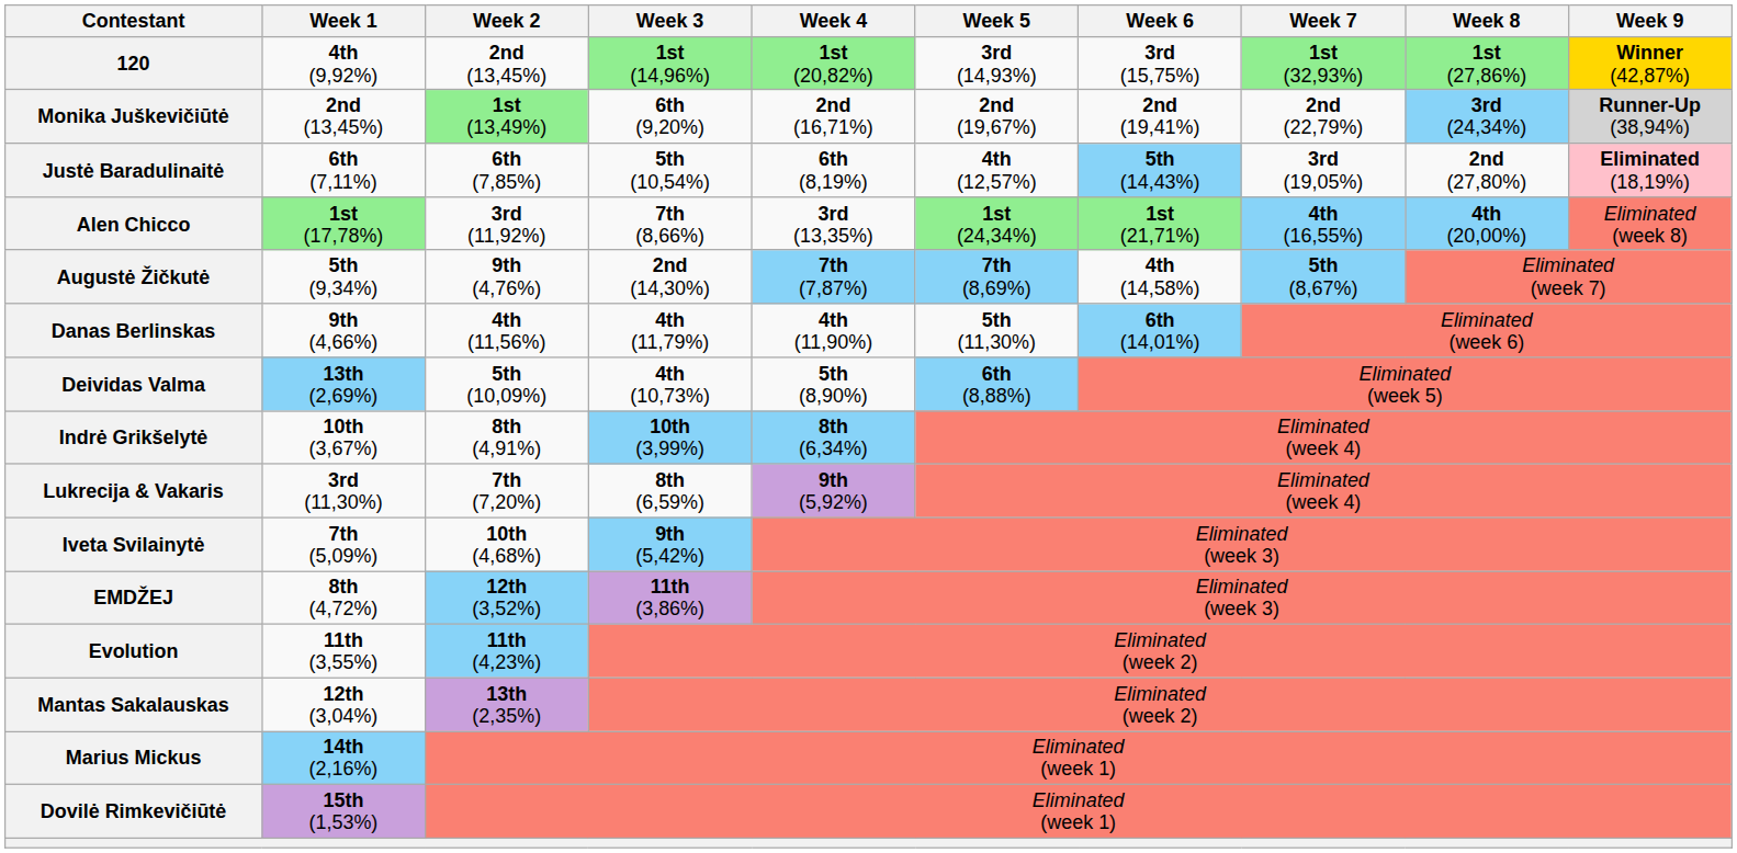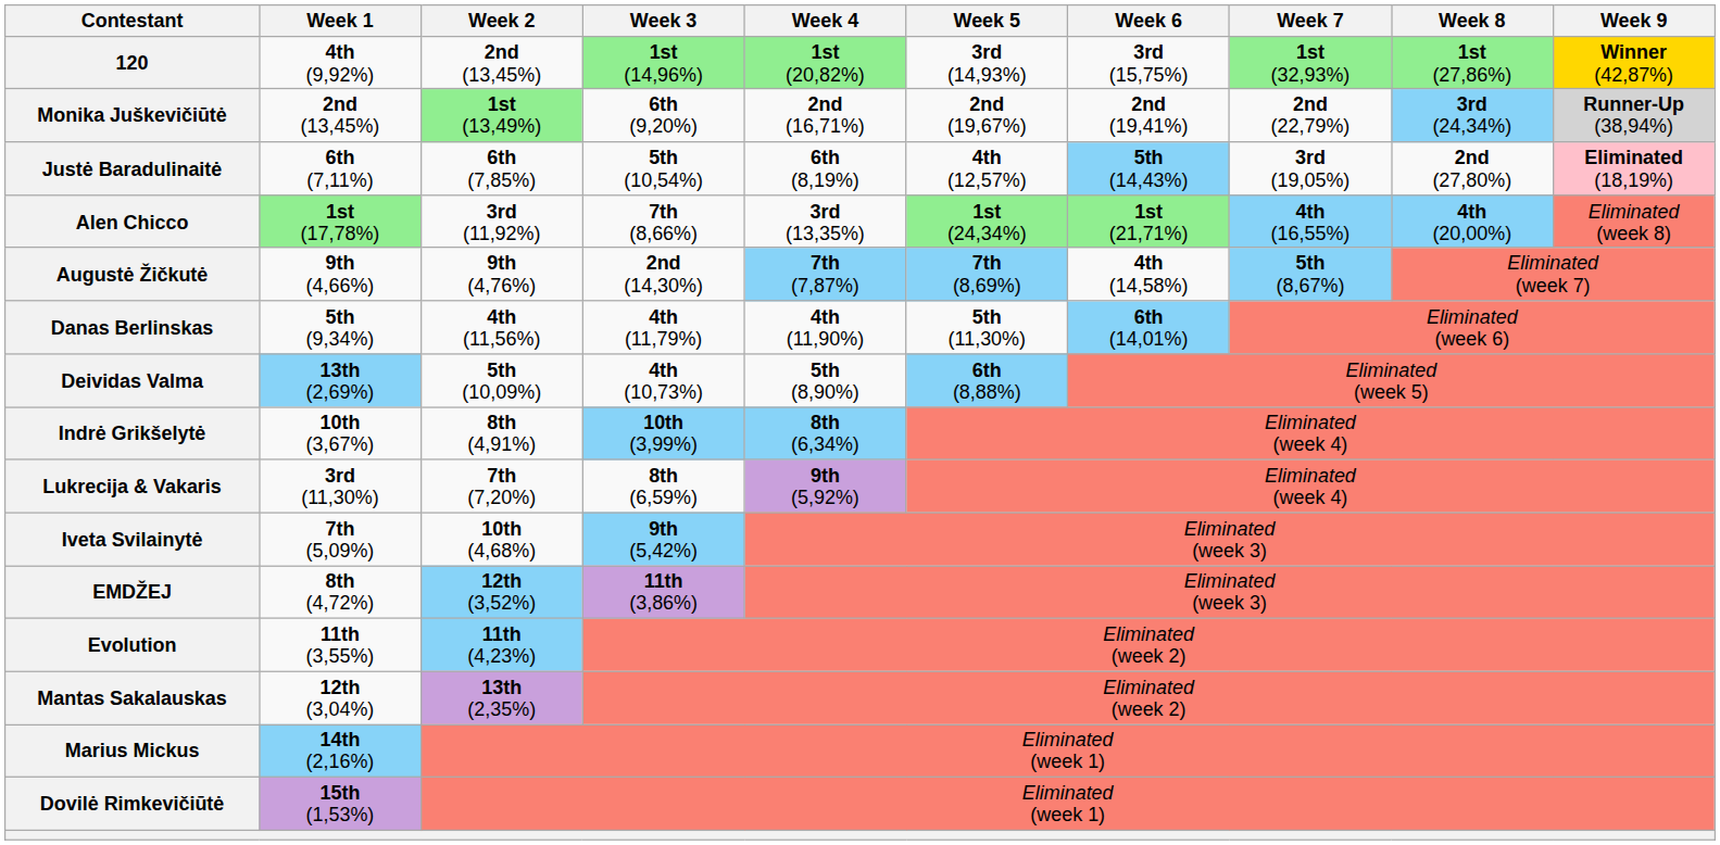Augustė Žičkutė | Week 1: 5th (9,34%) -> 9th (4,66%)
Danas Berlinskas | Week 1: 9th (4,66%) -> 5th (9,34%)
